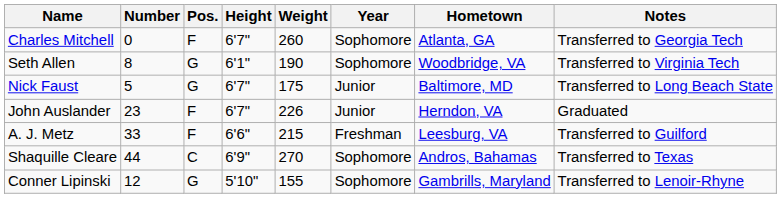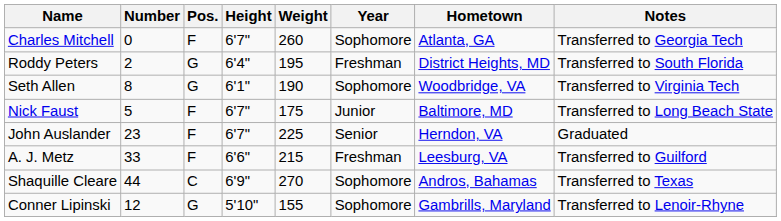+ row: Roddy Peters | 2 | G | 6'4" | 195 | Freshman | District Heights, MD | Transferred to South Florida
Nick Faust | Pos.: G -> F
John Auslander | Weight: 226 -> 225
John Auslander | Year: Junior -> Senior
